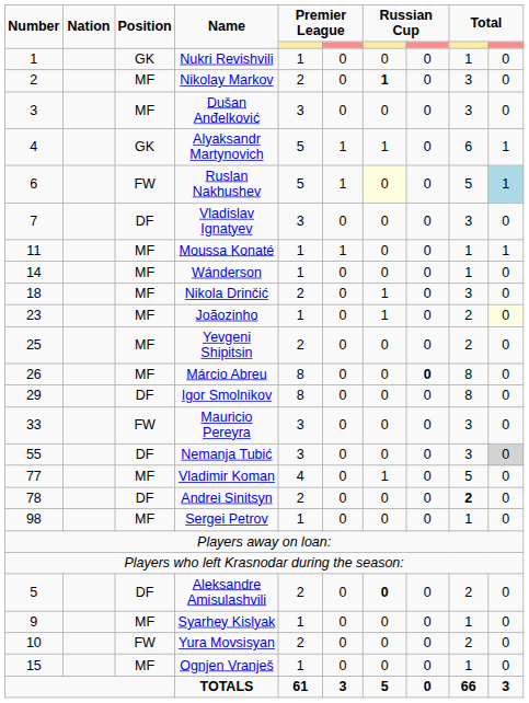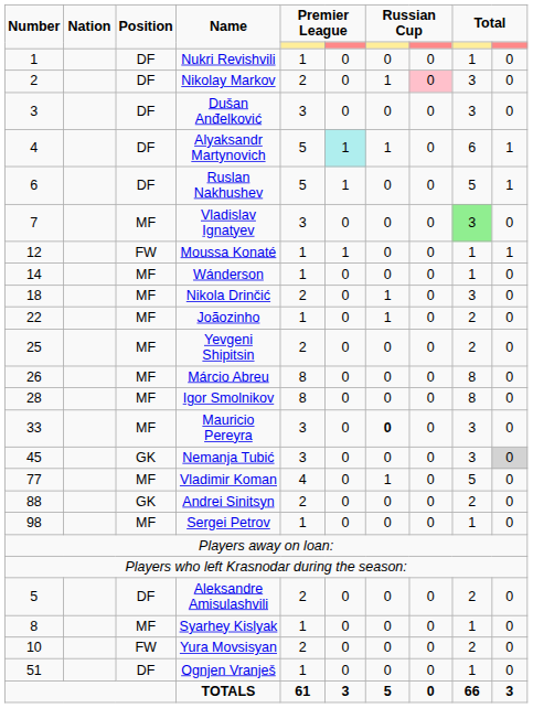Nukri Revishvili | Position: GK -> DF
Nikolay Markov | Position: MF -> DF
Nikolay Markov | column 7: bold -> normal
Nikolay Markov | column 8: no background -> pink background
Dušan Anđelković | Position: MF -> DF
Alyaksandr Martynovich | Position: GK -> DF
Alyaksandr Martynovich | column 6: no background -> paleturquoise background
Ruslan Nakhushev | Position: FW -> DF
Ruslan Nakhushev | column 7: lightyellow background -> no background
Ruslan Nakhushev | column 10: lightblue background -> no background
Vladislav Ignatyev | Position: DF -> MF
Vladislav Ignatyev | column 9: no background -> lightgreen background
Moussa Konaté | Number: 11 -> 12
Moussa Konaté | Position: MF -> FW
Joãozinho | Number: 23 -> 22
Joãozinho | column 10: lightyellow background -> no background
Márcio Abreu | column 8: bold -> normal
Igor Smolnikov | Number: 29 -> 28
Igor Smolnikov | Position: DF -> MF
Mauricio Pereyra | Position: FW -> MF
Mauricio Pereyra | column 7: normal -> bold
Nemanja Tubić | Number: 55 -> 45
Nemanja Tubić | Position: DF -> GK
Andrei Sinitsyn | Number: 78 -> 88
Andrei Sinitsyn | Position: DF -> GK
Andrei Sinitsyn | column 9: bold -> normal
Aleksandre Amisulashvili | column 7: bold -> normal
Syarhey Kislyak | Number: 9 -> 8
Ognjen Vranješ | Number: 15 -> 51
Ognjen Vranješ | Position: MF -> DF
